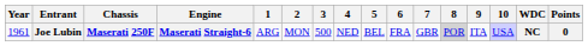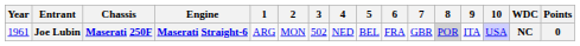Joe Lubin | 3: 500 -> 502
